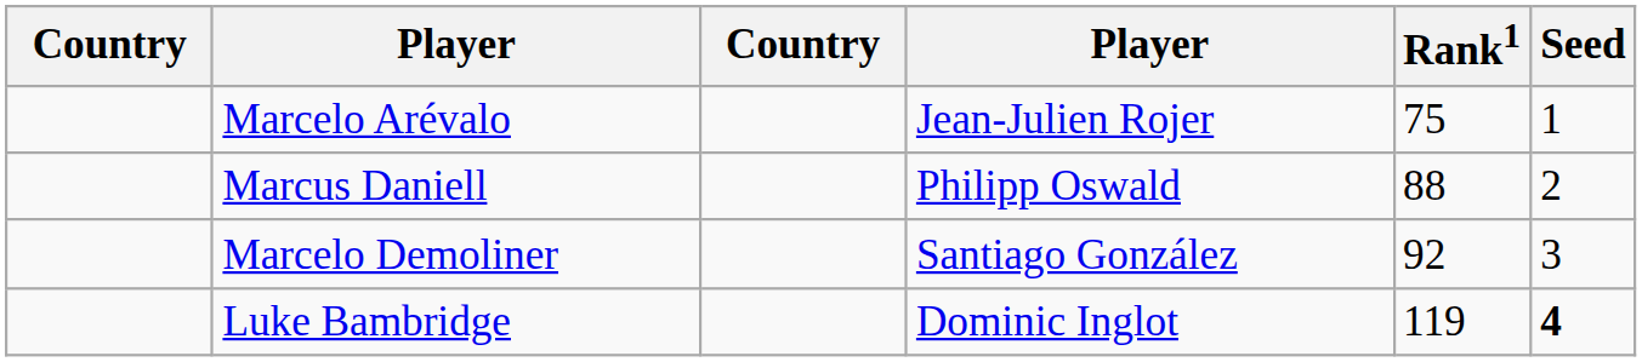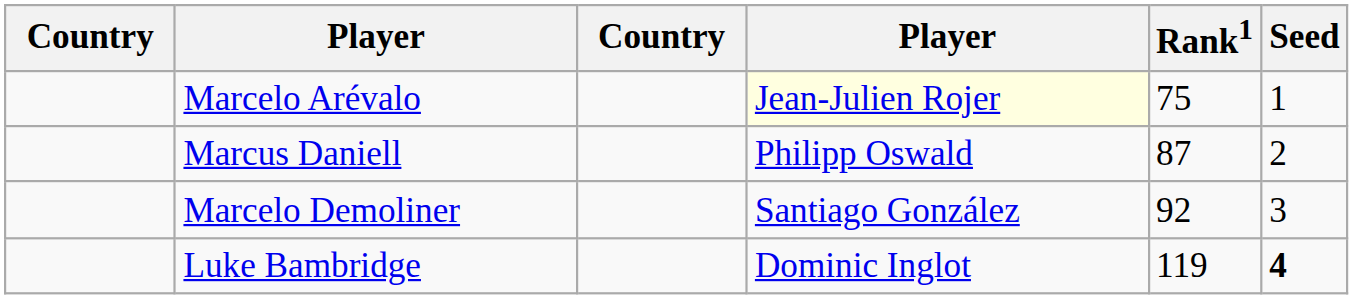Marcelo Arévalo | column 4: no background -> lightyellow background
Marcus Daniell | Rank1: 88 -> 87
